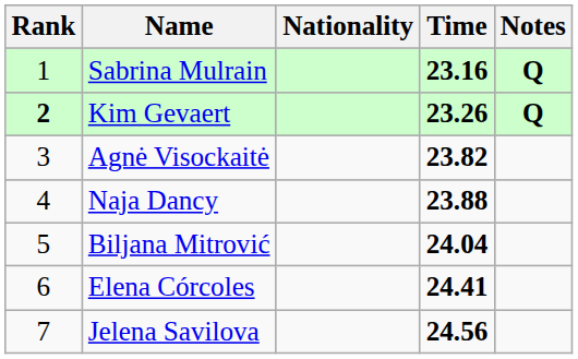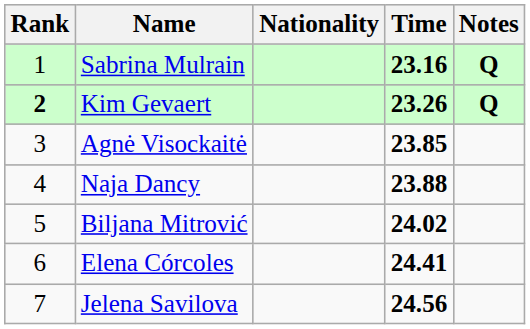Agnė Visockaitė | Time: 23.82 -> 23.85
Biljana Mitrović | Time: 24.04 -> 24.02
